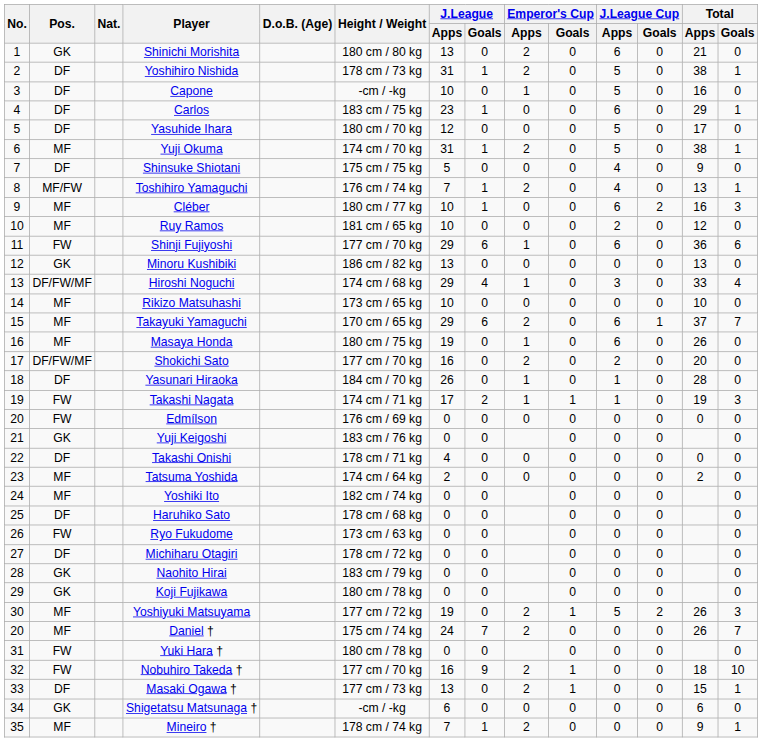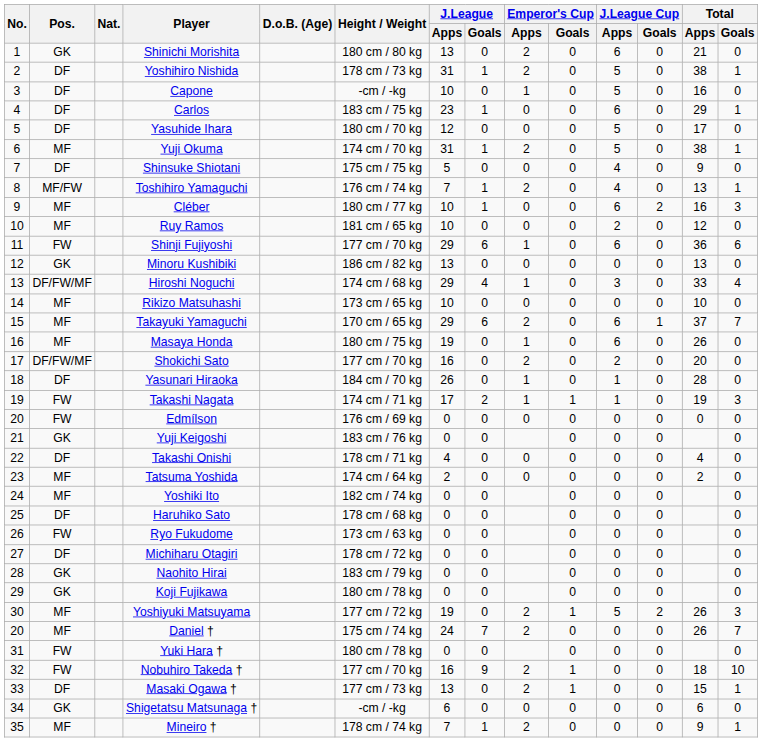Takashi Onishi | Total / Apps: 0 -> 4
